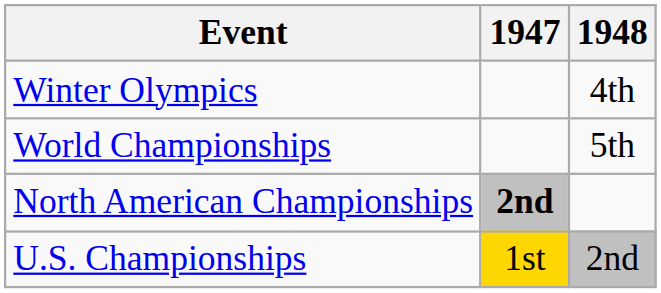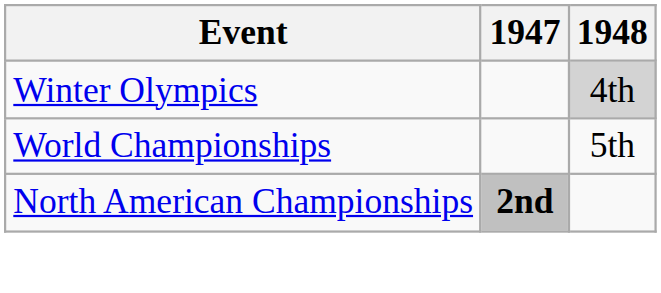Winter Olympics | 1948: no background -> lightgrey background
- row: U.S. Championships | 1st | 2nd
